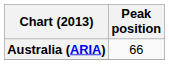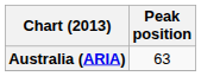Australia (ARIA) | Peak position: 66 -> 63
